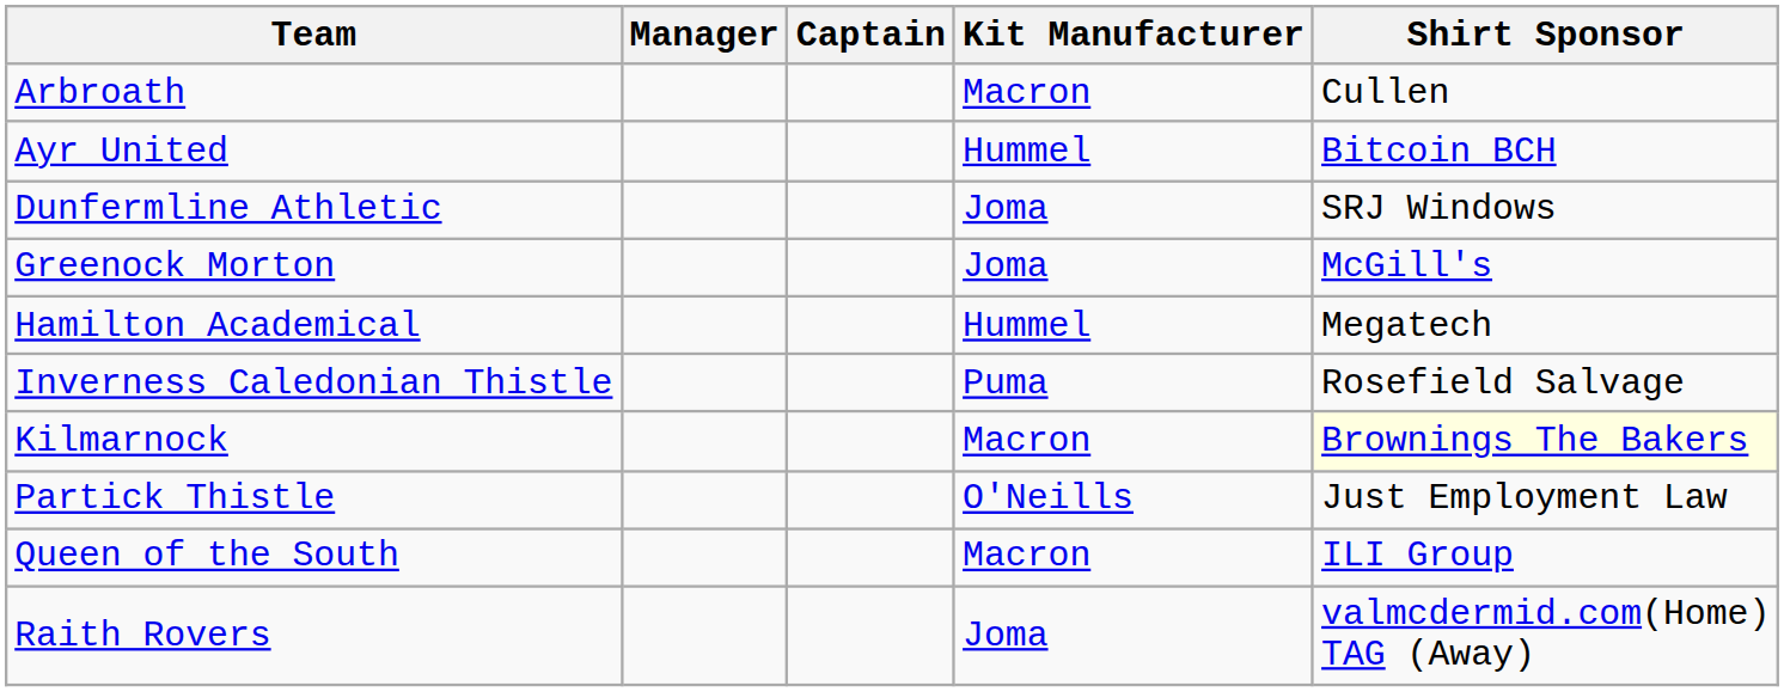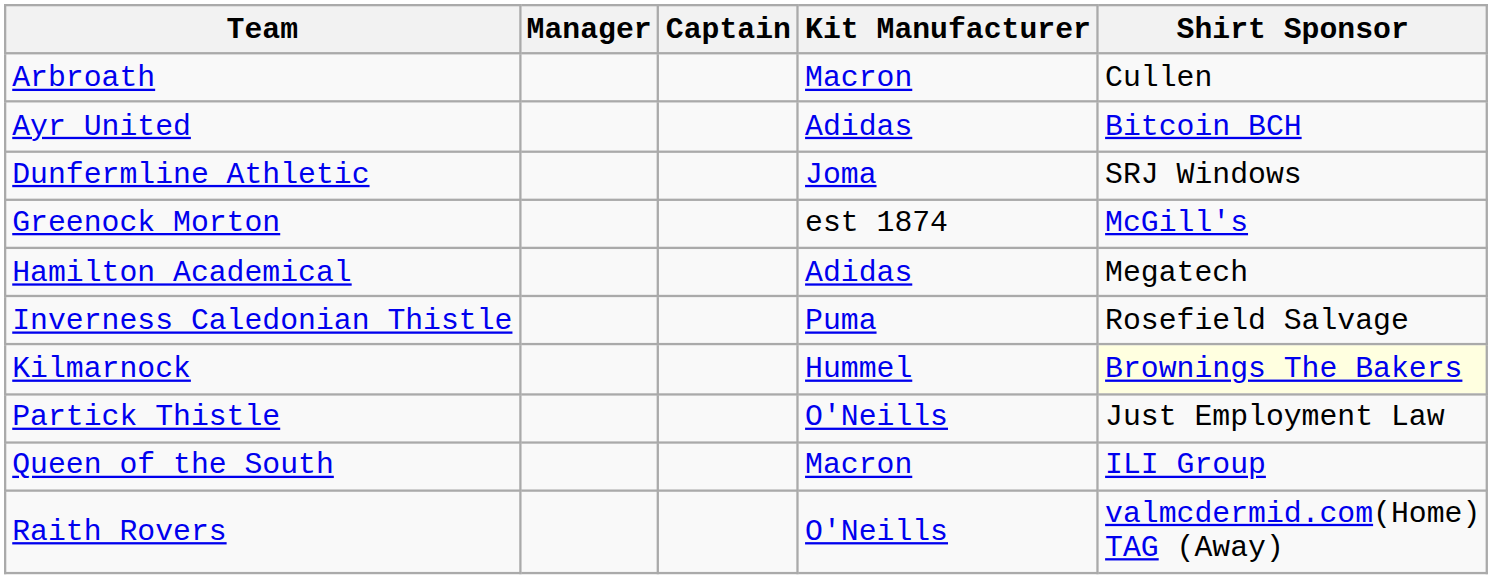Ayr United | Kit Manufacturer: Hummel -> Adidas
Greenock Morton | Kit Manufacturer: Joma -> est 1874
Hamilton Academical | Kit Manufacturer: Hummel -> Adidas
Kilmarnock | Kit Manufacturer: Macron -> Hummel
Raith Rovers | Kit Manufacturer: Joma -> O'Neills
